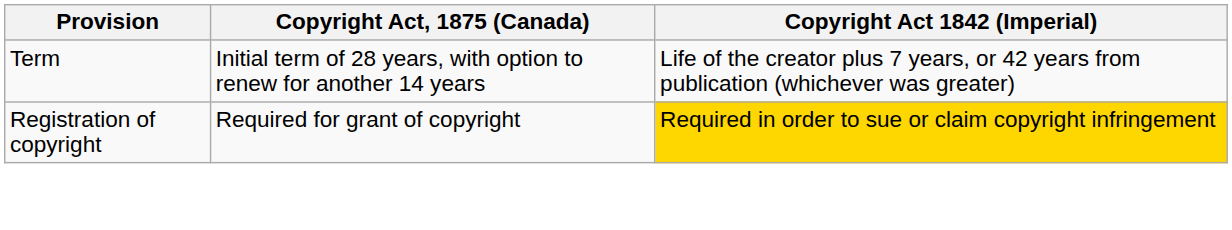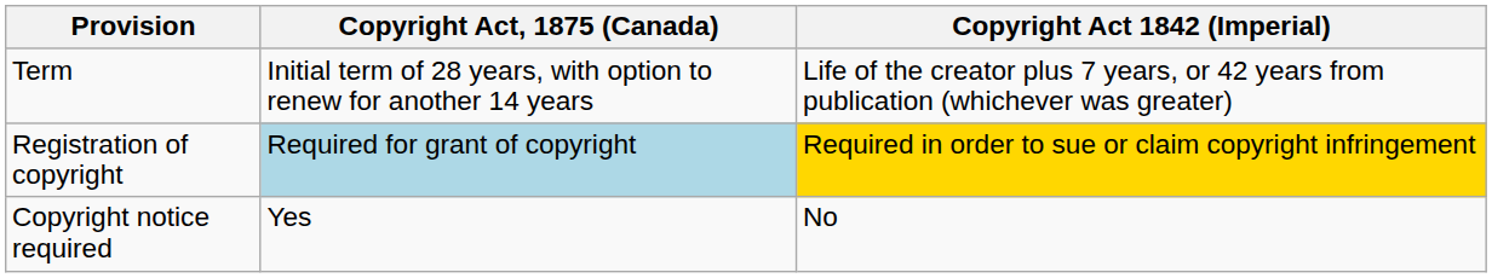Registration of copyright | Copyright Act, 1875 (Canada): no background -> lightblue background
+ row: Copyright notice required | Yes | No
